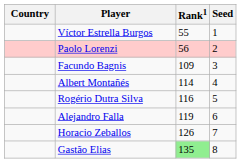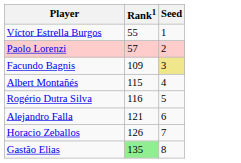- column: Country
Paolo Lorenzi | Rank1: 56 -> 57
Facundo Bagnis | Seed: no background -> khaki background
Albert Montañés | Rank1: 114 -> 115
Alejandro Falla | Rank1: 119 -> 121
